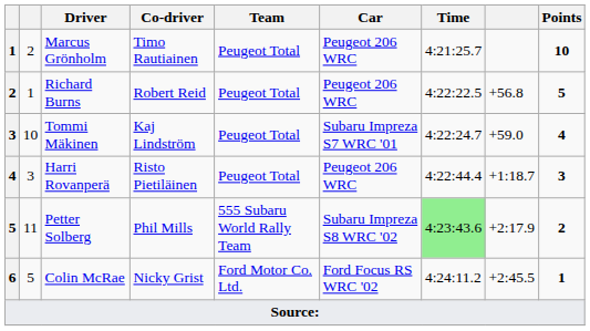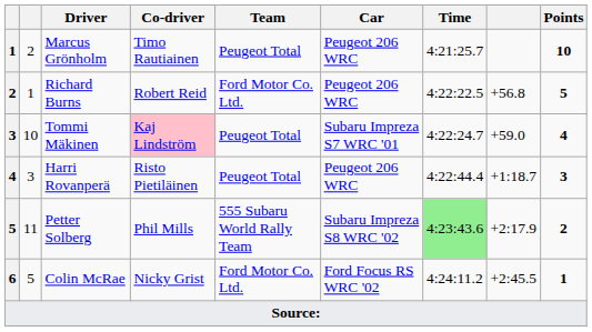Richard Burns | Team: Peugeot Total -> Ford Motor Co. Ltd.
Tommi Mäkinen | Co-driver: no background -> pink background
